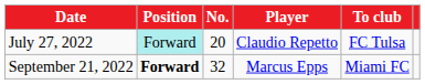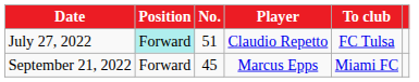July 27, 2022 | No.: 20 -> 51
September 21, 2022 | Position: bold -> normal
September 21, 2022 | No.: 32 -> 45
